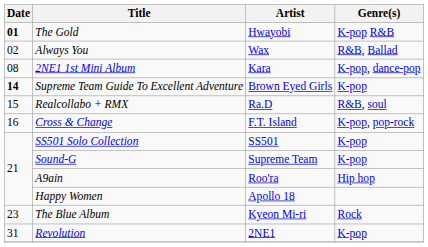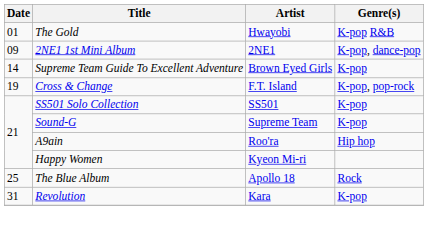The Gold | Date: bold -> normal
- row: 02 | Always You | Wax | R&B, Ballad
2NE1 1st Mini Album | Date: 08 -> 09
2NE1 1st Mini Album | Artist: Kara -> 2NE1
Supreme Team Guide To Excellent Adventure | Date: bold -> normal
- row: 15 | Realcollabo + RMX | Ra.D | R&B, soul
Cross & Change | Date: 16 -> 19
Happy Women | Artist: Apollo 18 -> Kyeon Mi-ri
The Blue Album | Date: 23 -> 25
The Blue Album | Artist: Kyeon Mi-ri -> Apollo 18
Revolution | Artist: 2NE1 -> Kara
